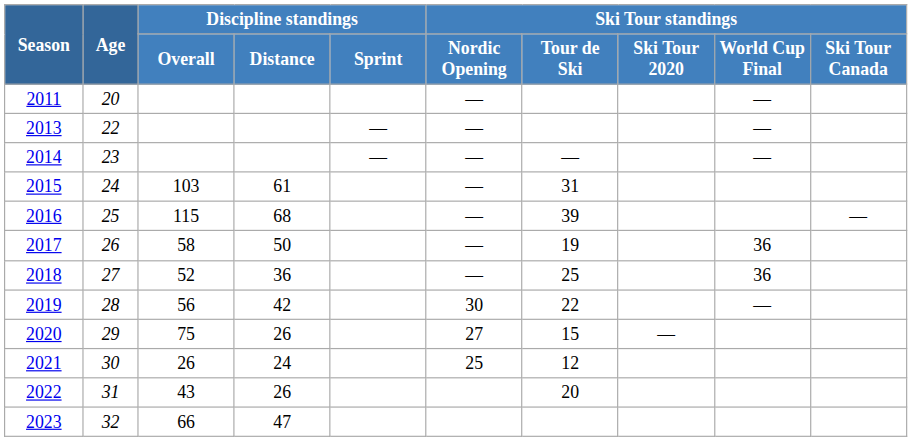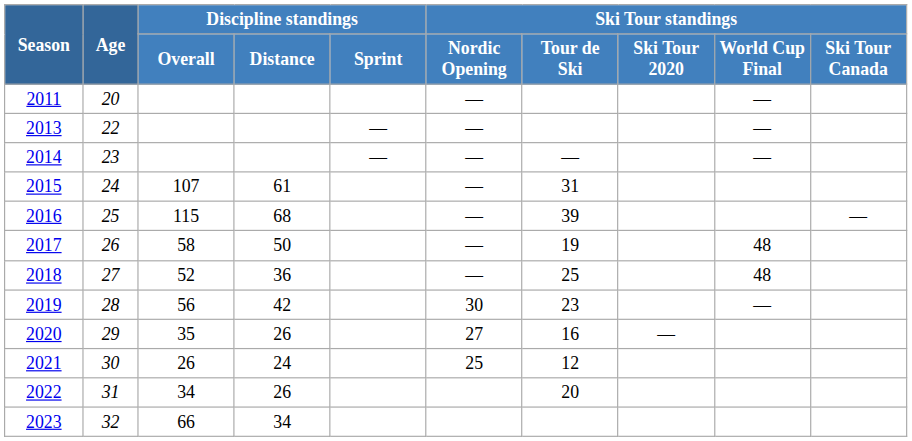2015 | Discipline standings / Overall: 103 -> 107
2017 | Ski Tour standings / World Cup Final: 36 -> 48
2018 | Ski Tour standings / World Cup Final: 36 -> 48
2019 | Ski Tour standings / Tour de Ski: 22 -> 23
2020 | Discipline standings / Overall: 75 -> 35
2020 | Ski Tour standings / Tour de Ski: 15 -> 16
2022 | Discipline standings / Overall: 43 -> 34
2023 | Discipline standings / Distance: 47 -> 34
